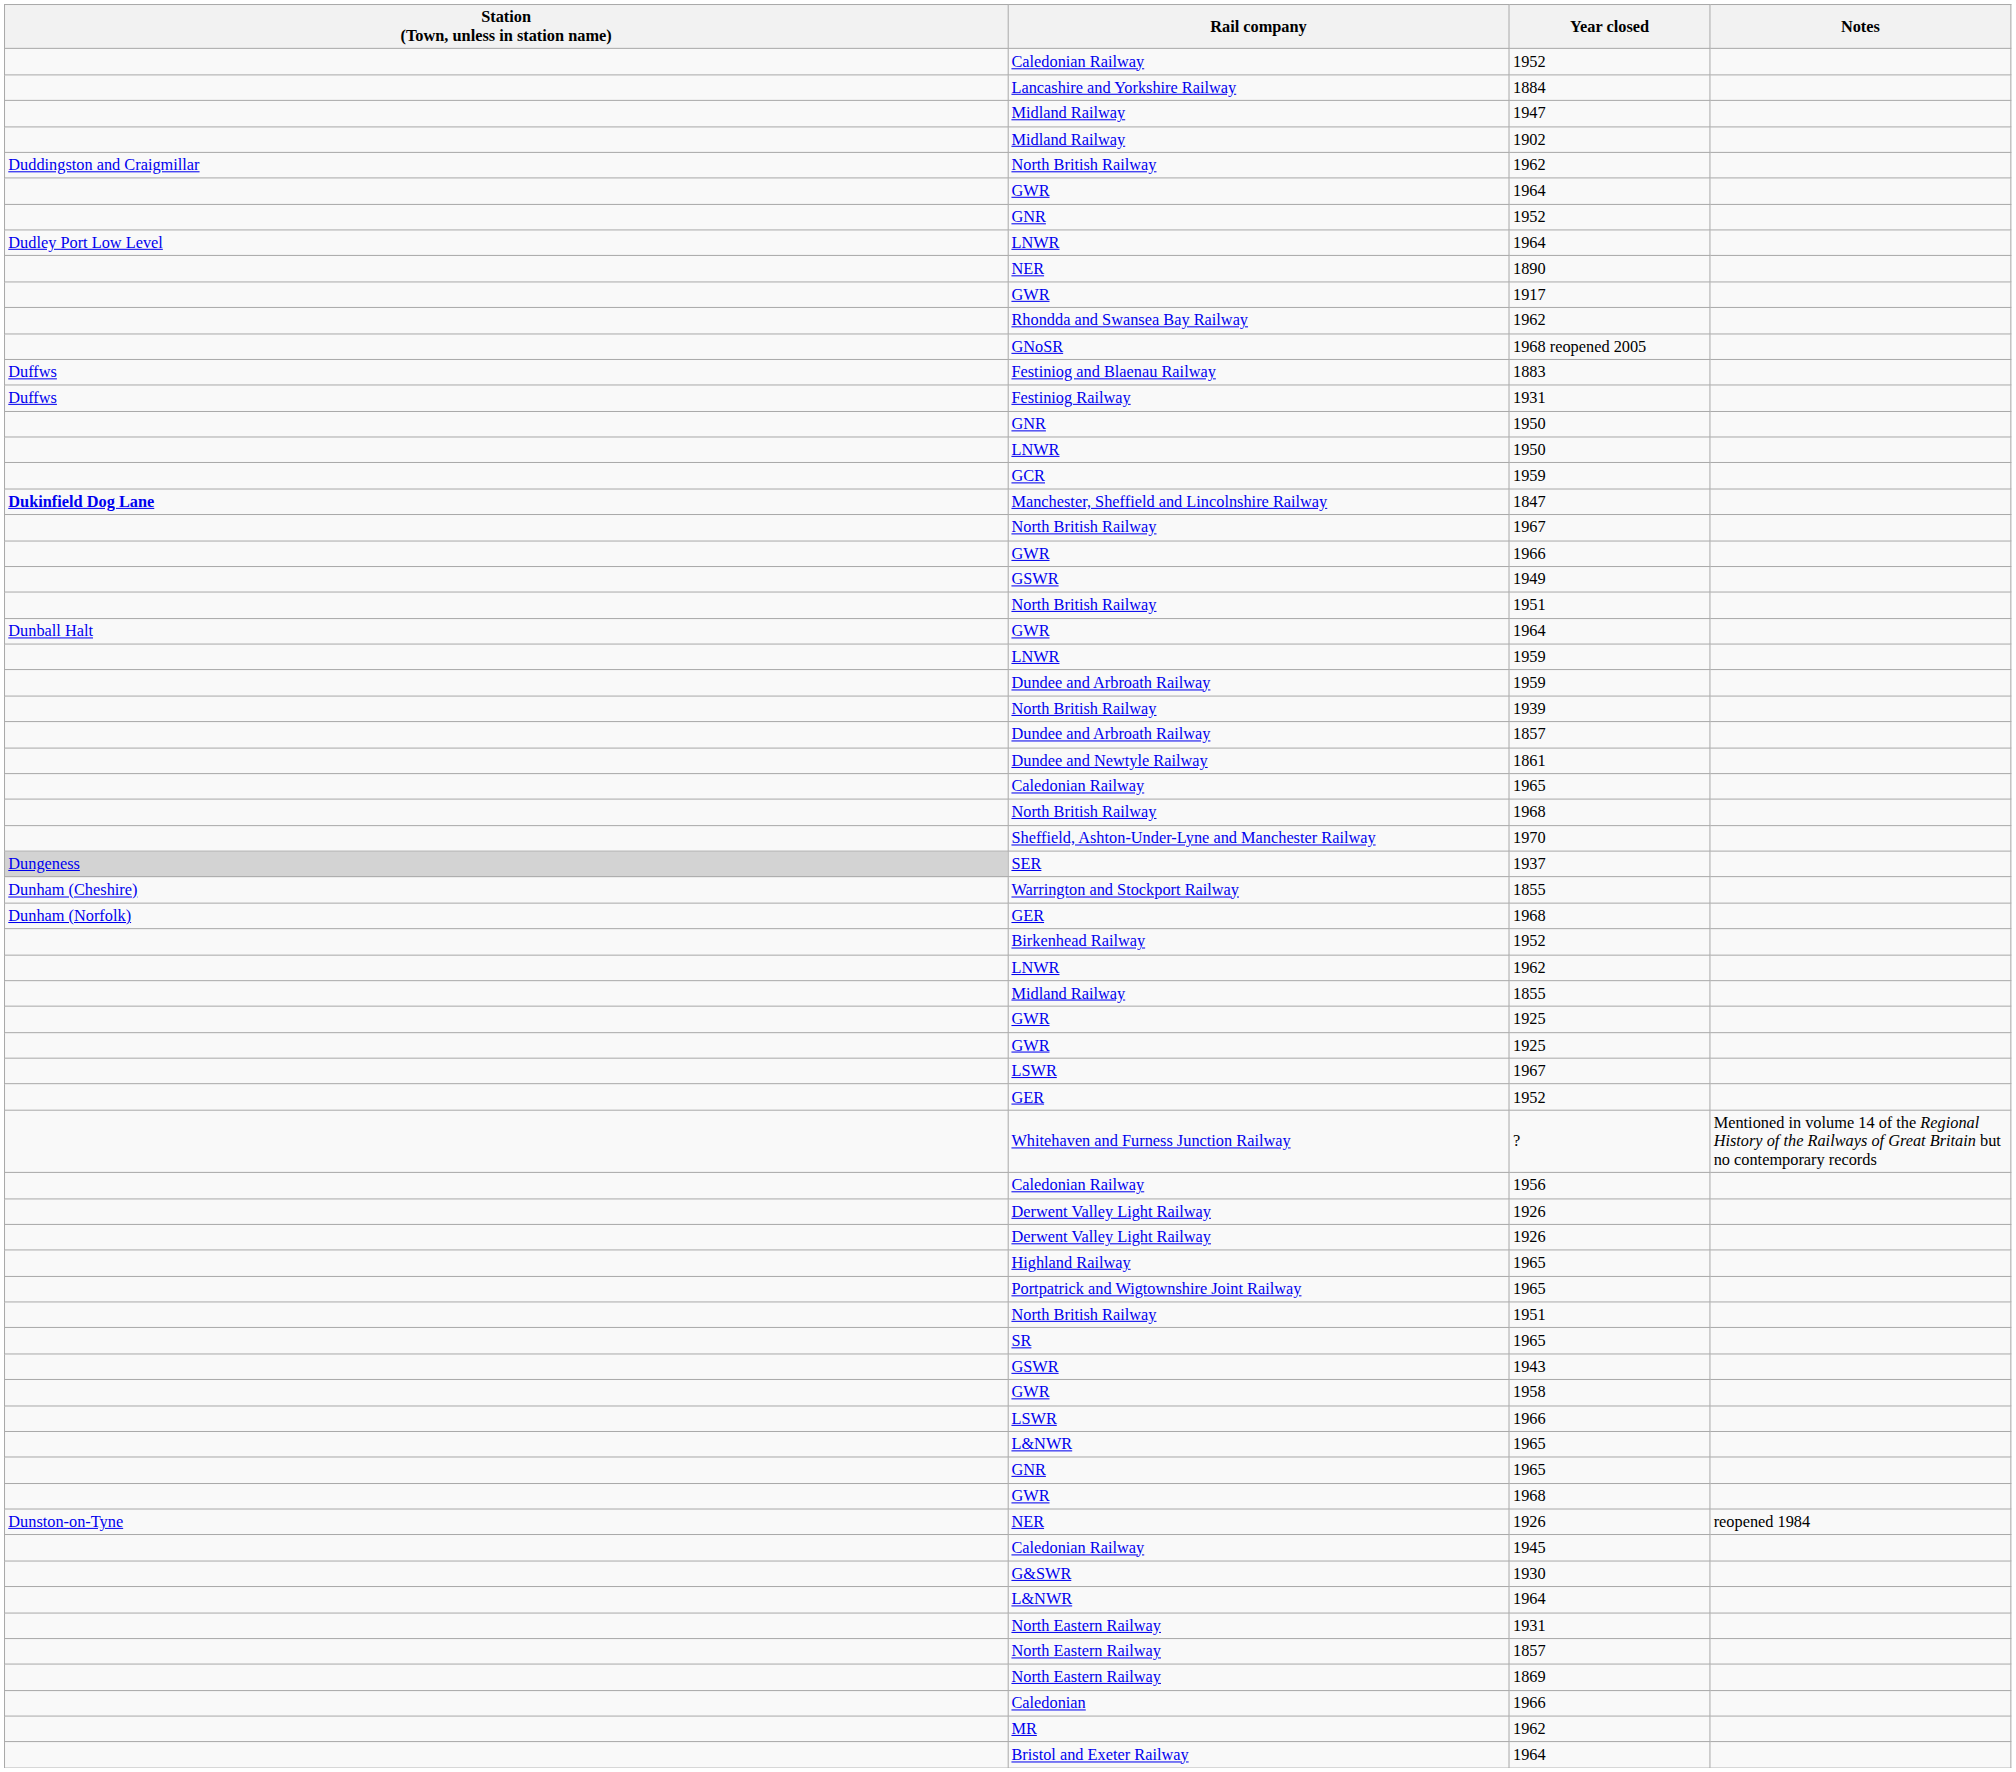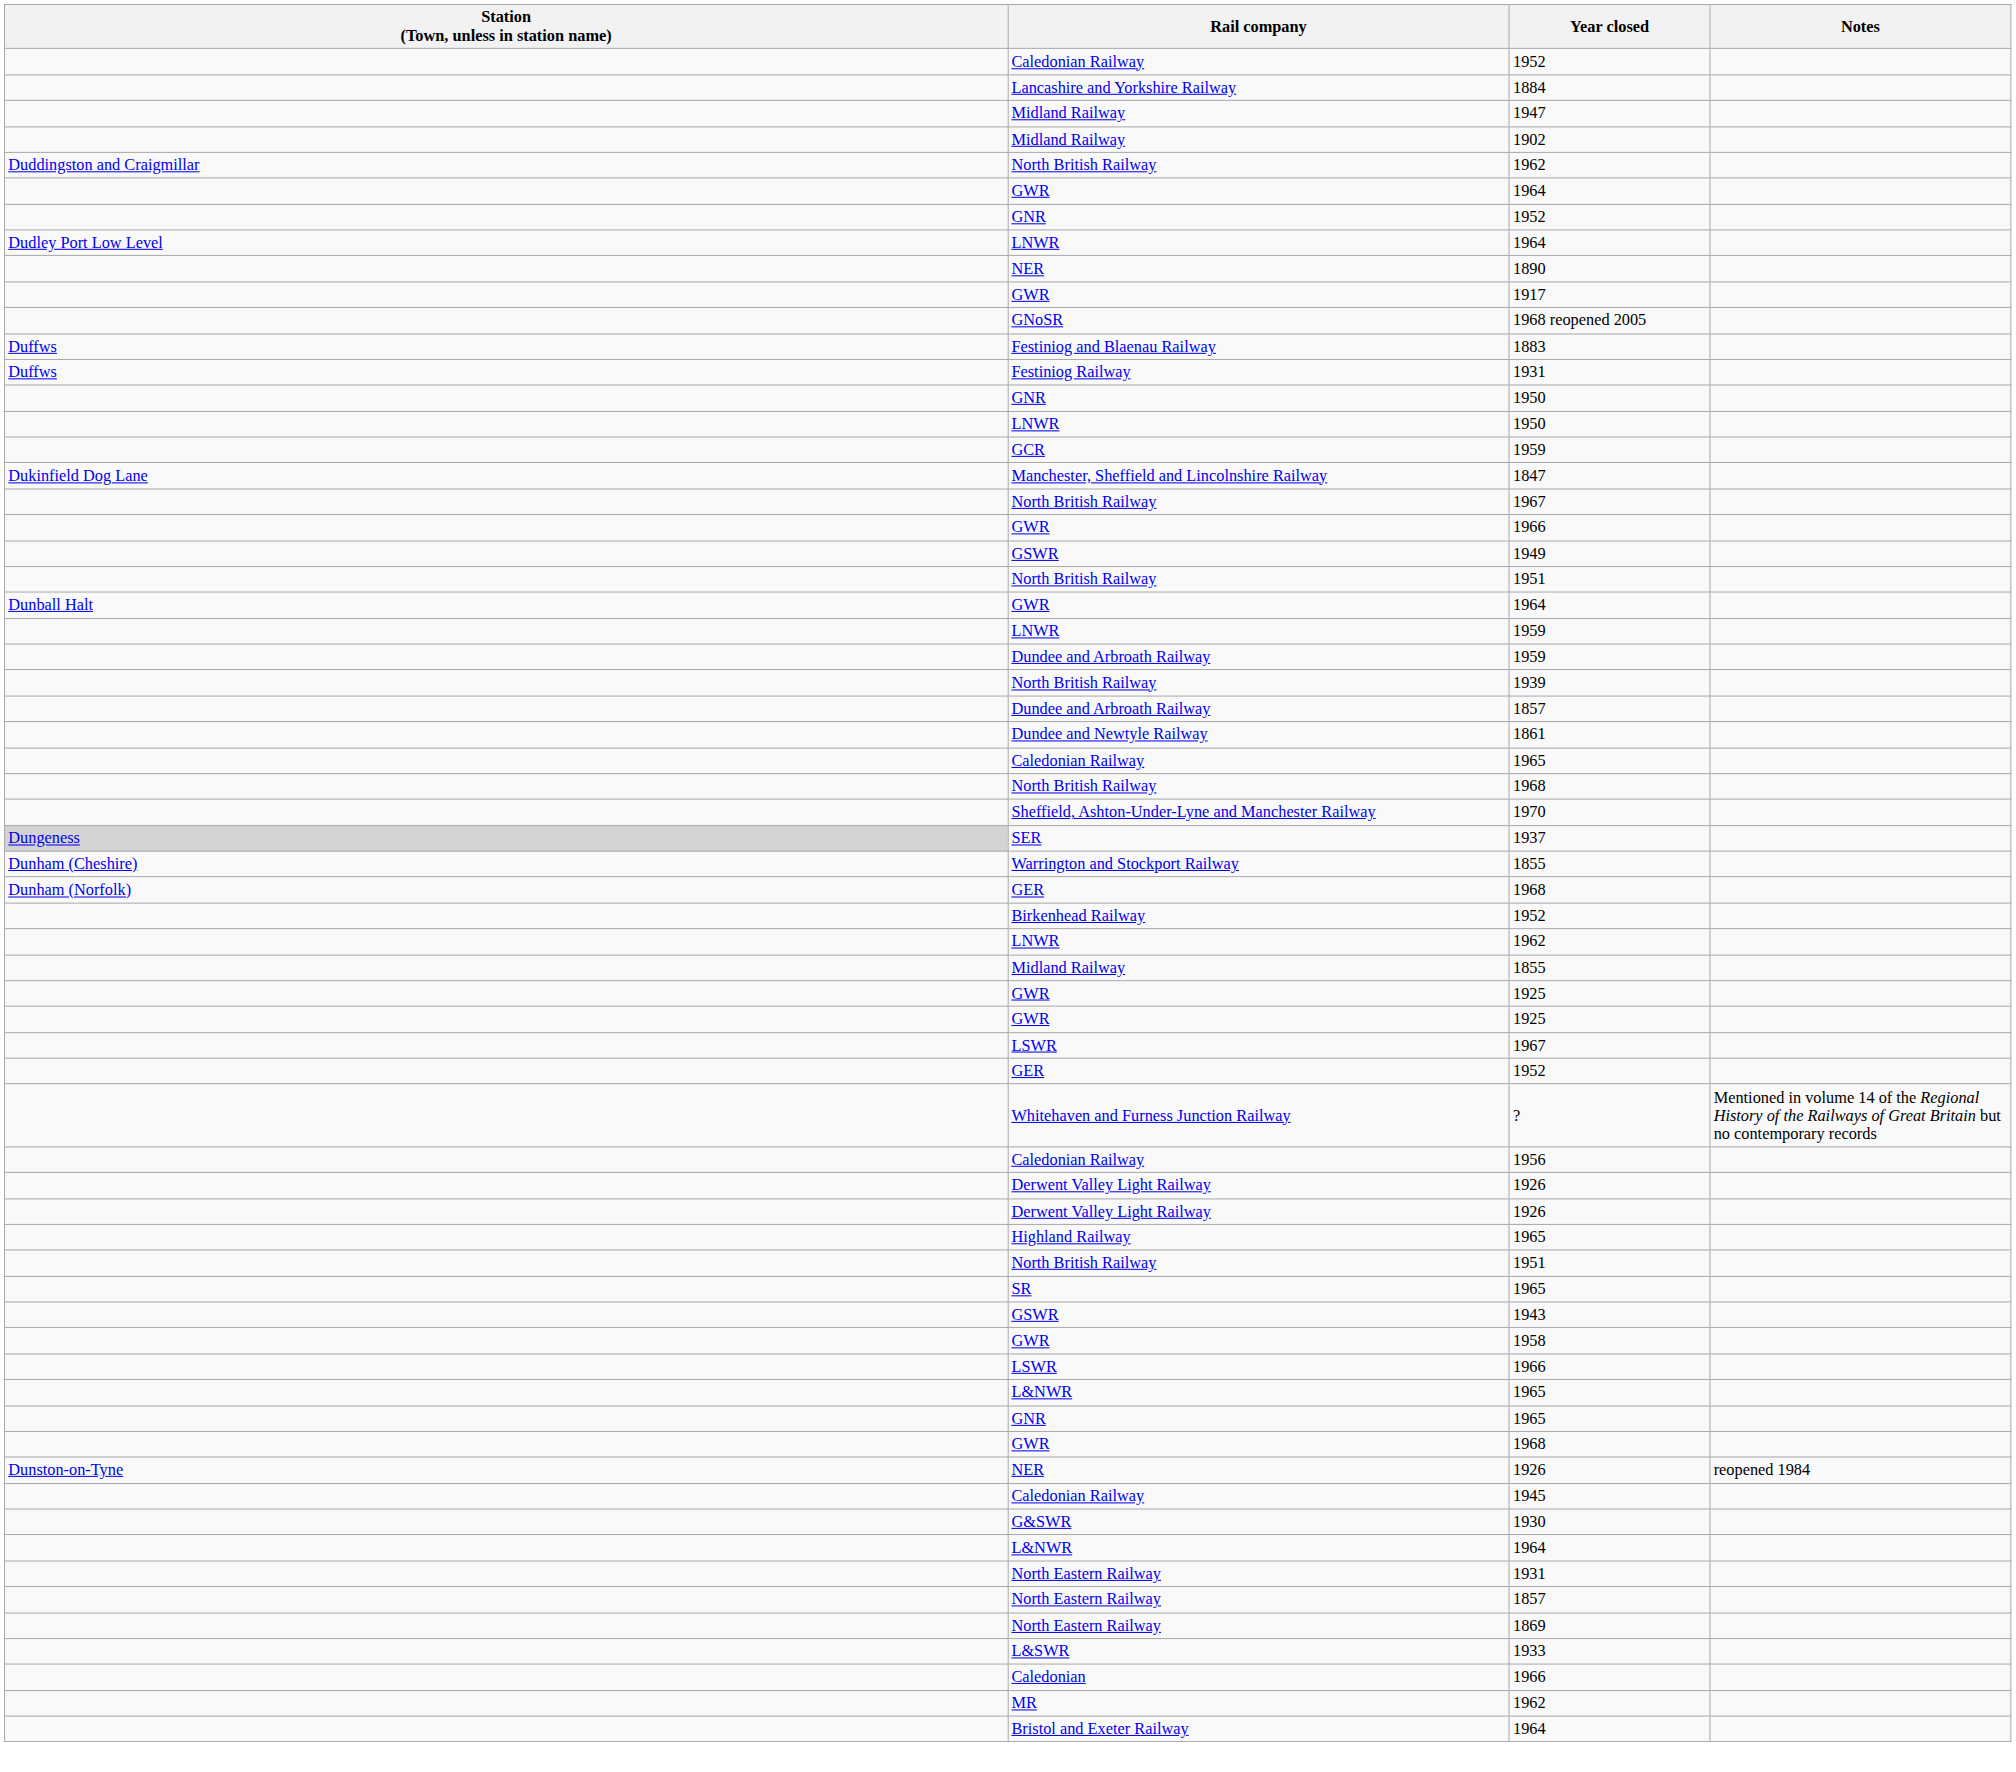- row: Rhondda and Swansea Bay Railway | 1962
1847 | Station (Town, unless in station name): bold -> normal
- row: Portpatrick and Wigtownshire Joint Railway | 1965
+ row: L&SWR | 1933
